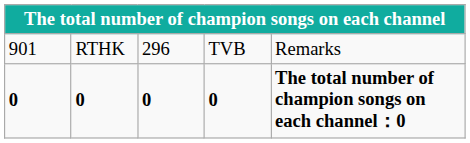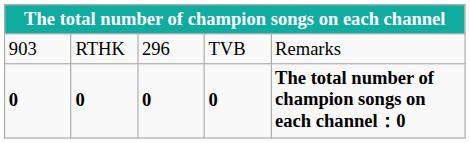RTHK | column 1: 901 -> 903
